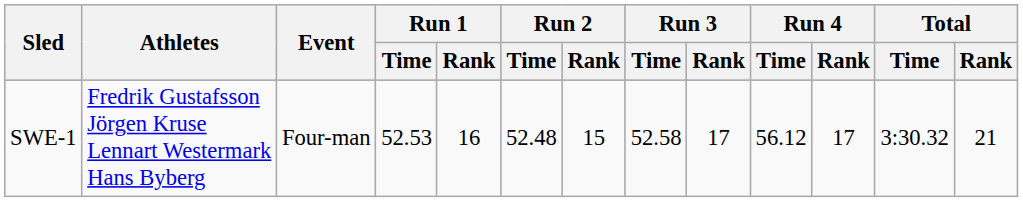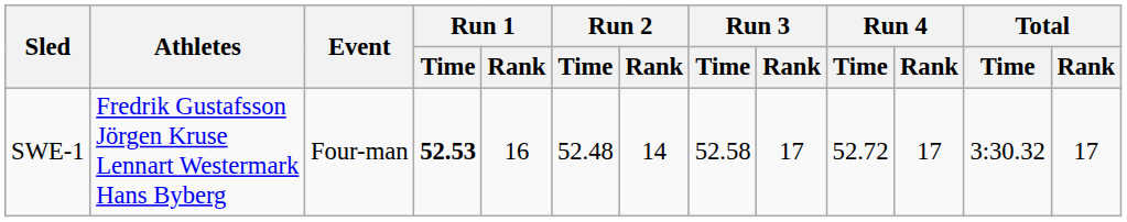SWE-1 | Run 1 / Time: normal -> bold
SWE-1 | Run 2 / Rank: 15 -> 14
SWE-1 | Run 4 / Time: 56.12 -> 52.72
SWE-1 | Total / Rank: 21 -> 17
